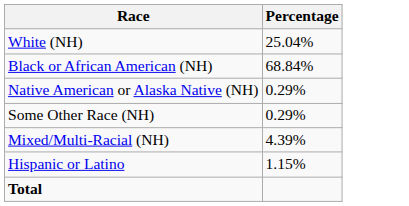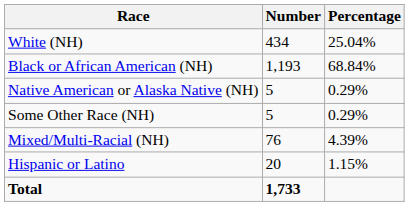+ column: Number | 434 | 1,193 | 5 | 5 | 76 | 20 | 1,733
